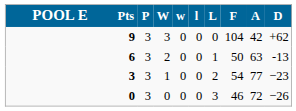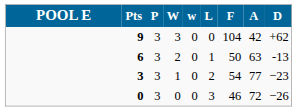- column: l | 0 | 0 | 0 | 0
